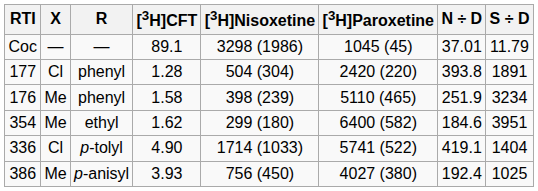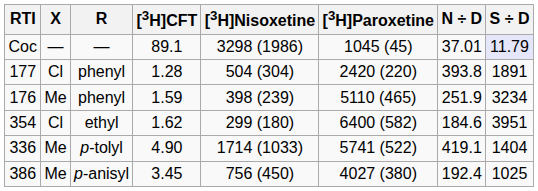Coc | S ÷ D: no background -> lavender background
176 | [3H]CFT: 1.58 -> 1.59
354 | X: Me -> Cl
336 | X: Cl -> Me
386 | [3H]CFT: 3.93 -> 3.45
